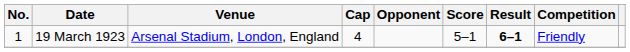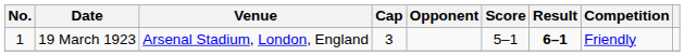19 March 1923 | Cap: 4 -> 3
